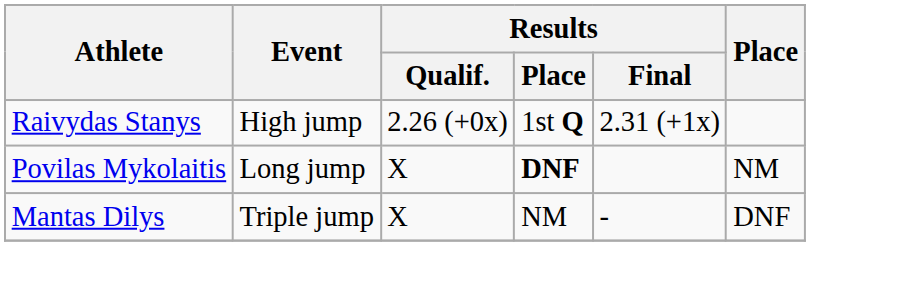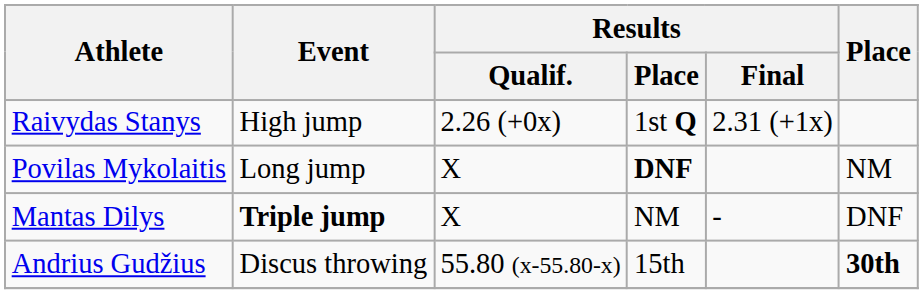Mantas Dilys | Event: normal -> bold
+ row: Andrius Gudžius | Discus throwing | 55.80 (x-55.80-x) | 15th | 30th
